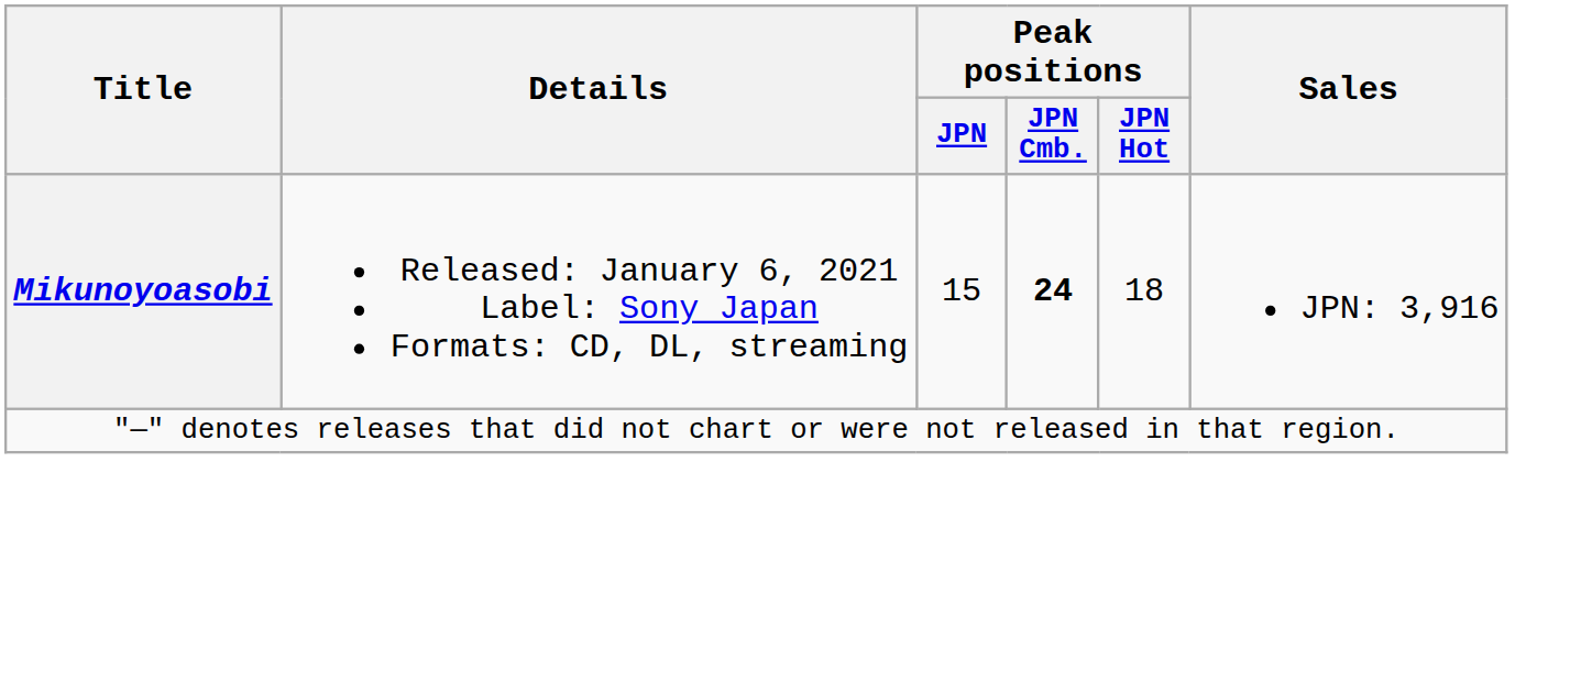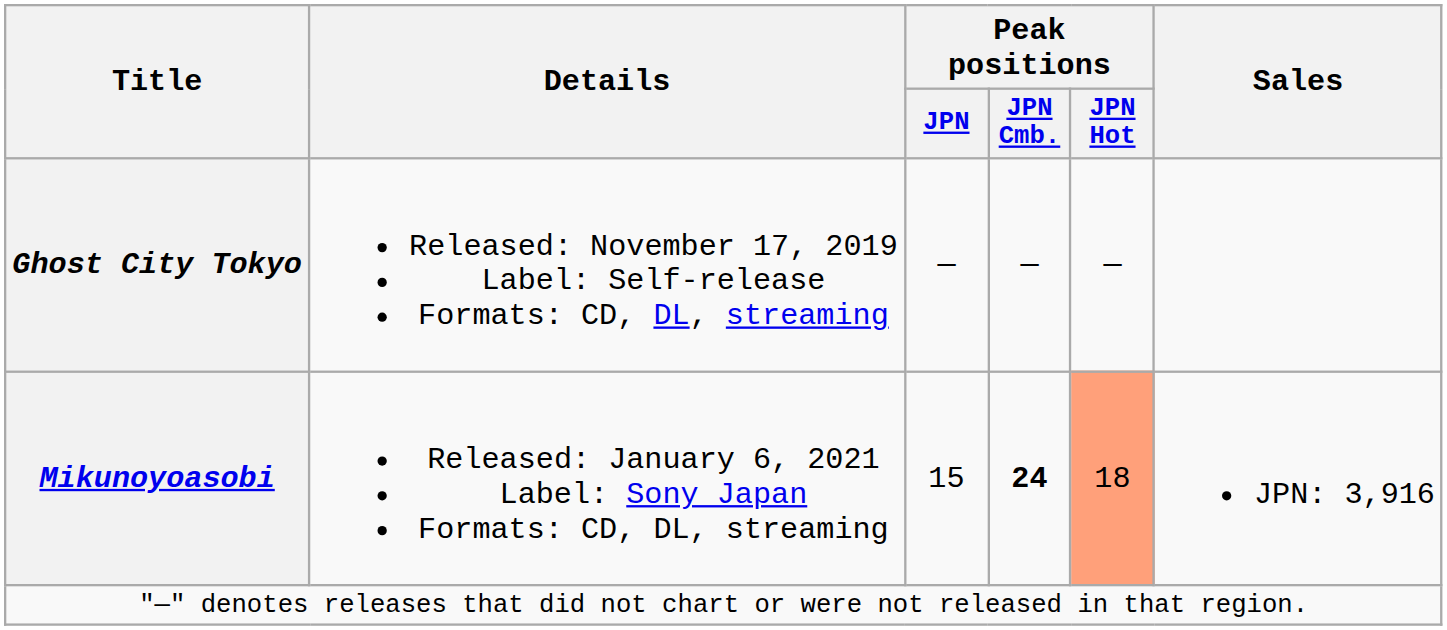+ row: Ghost City Tokyo | Released: November 17, 2019 Label: Self-release Formats: CD, DL, streaming | — | — | —
Mikunoyoasobi | Peak positions / JPN Hot: no background -> lightsalmon background
